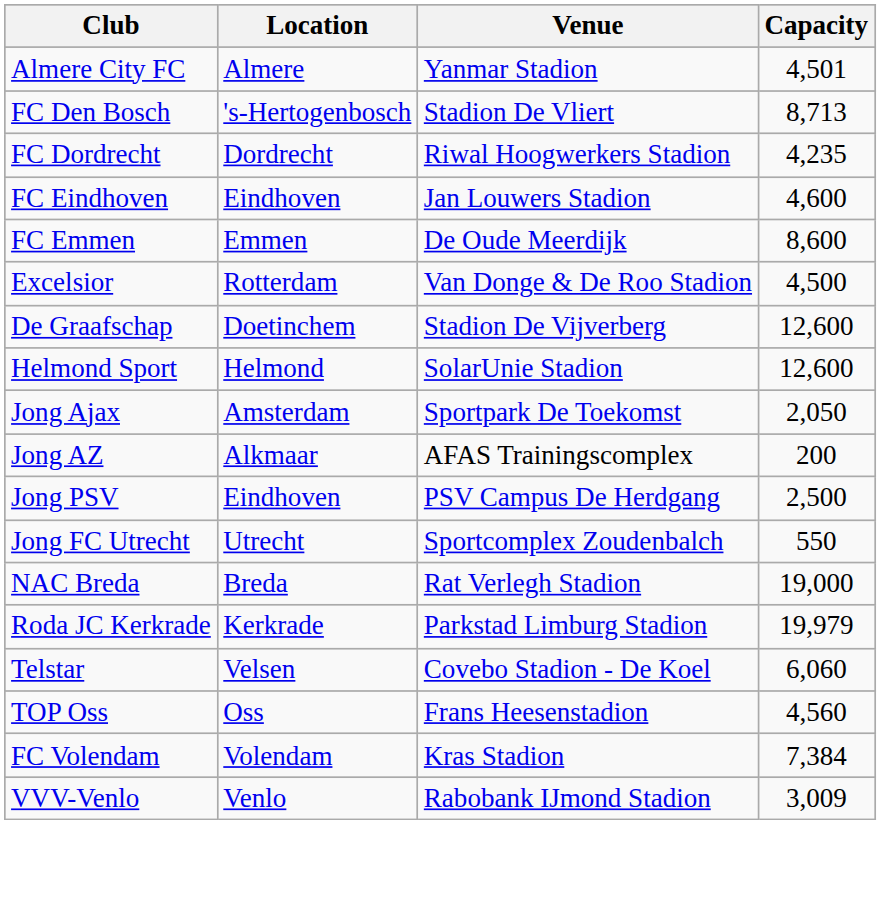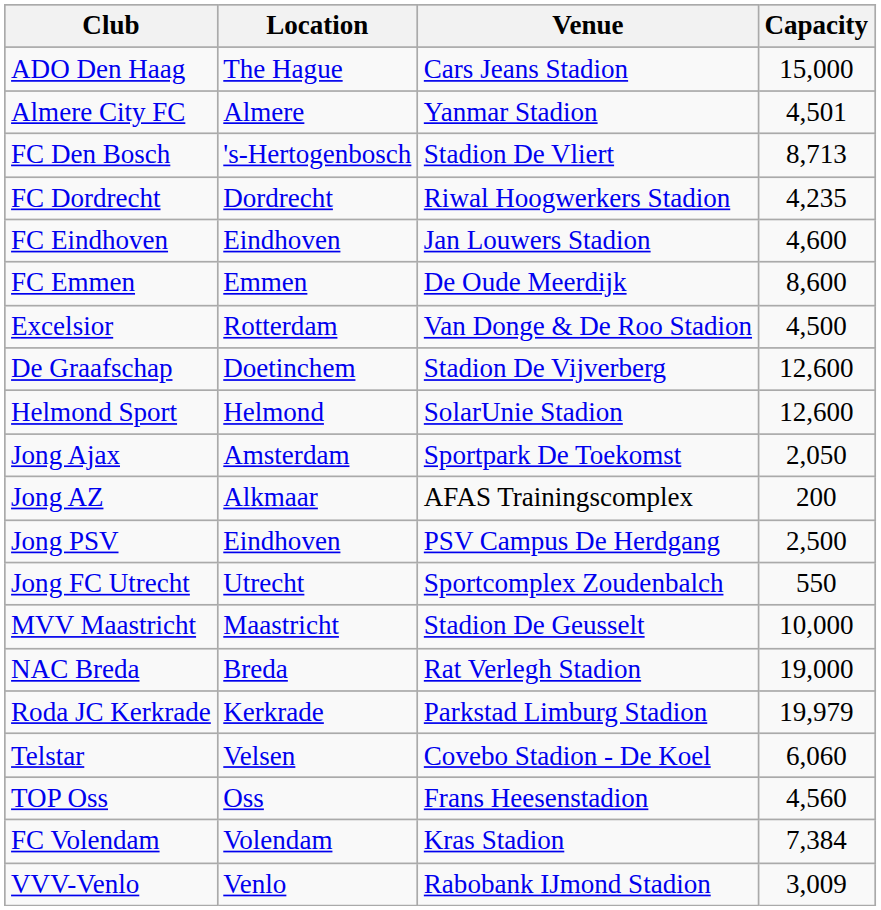+ row: ADO Den Haag | The Hague | Cars Jeans Stadion | 15,000
+ row: MVV Maastricht | Maastricht | Stadion De Geusselt | 10,000
